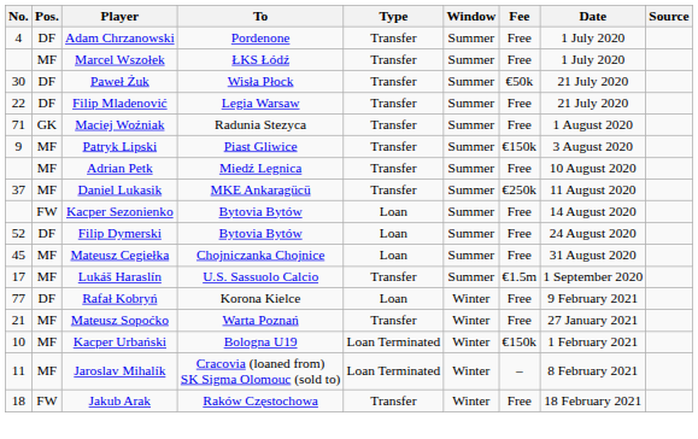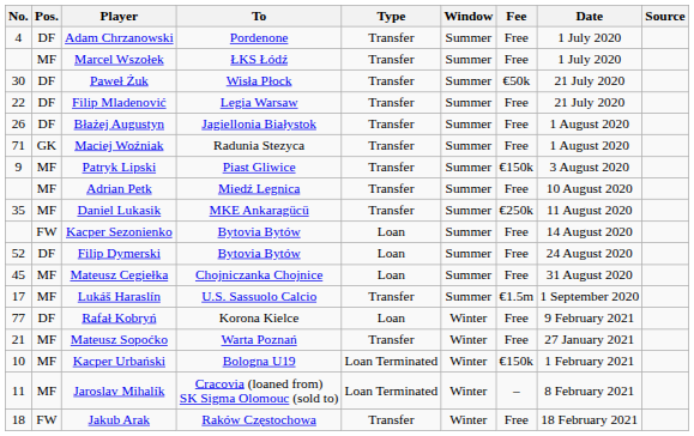+ row: 26 | DF | Błażej Augustyn | Jagiellonia Białystok | Transfer | Summer | Free | 1 August 2020
Daniel Lukasik | No.: 37 -> 35
